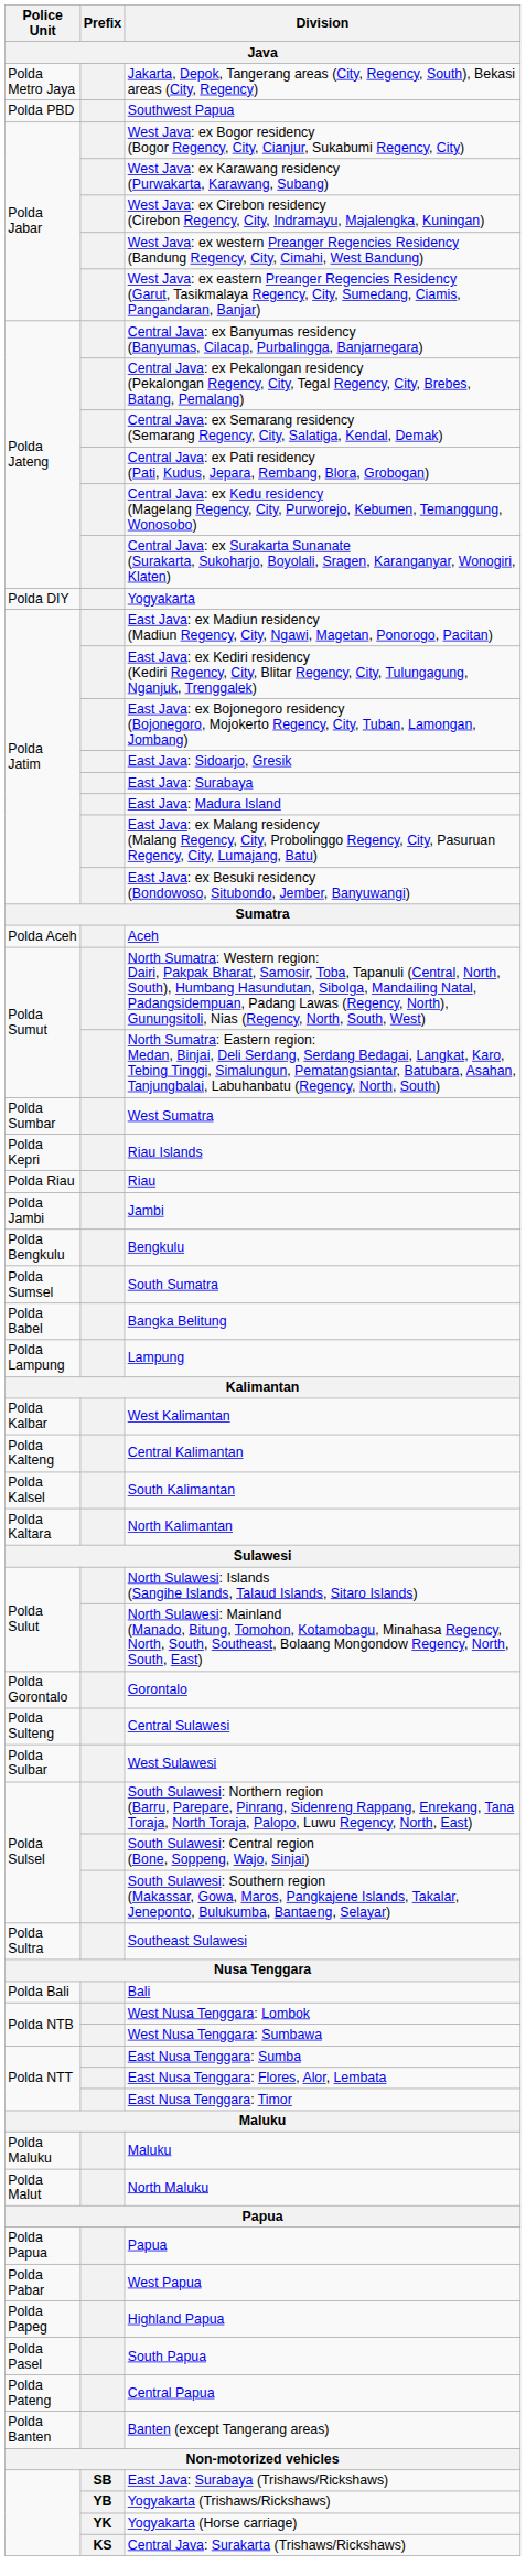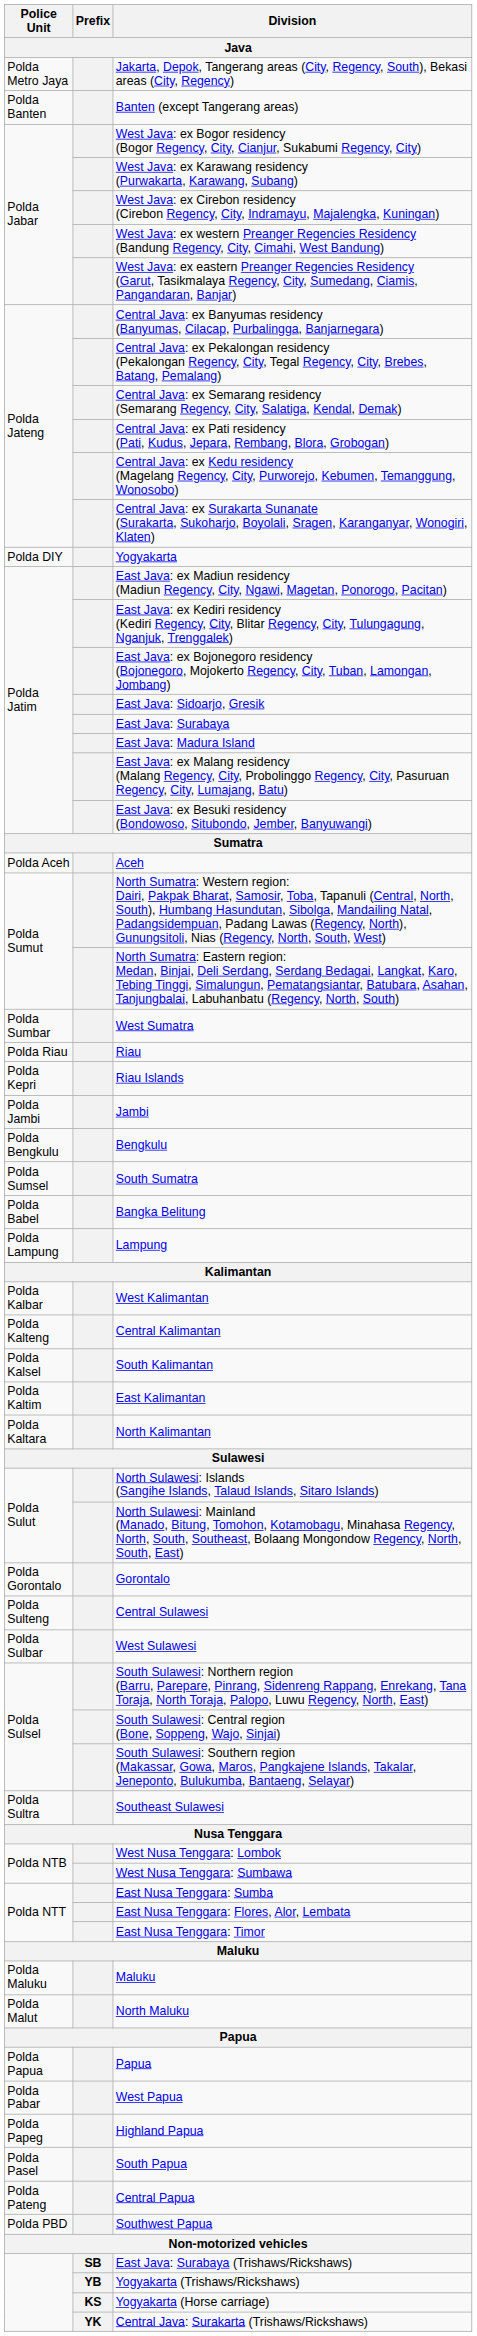rows swapped: Banten (except Tangerang areas) <-> Southwest Papua
rows swapped: Riau <-> Riau Islands
+ row: Polda Kaltim | East Kalimantan
- row: Polda Bali | Bali
Yogyakarta (Horse carriage) | Prefix: YK -> KS
Central Java: Surakarta (Trishaws/Rickshaws) | Prefix: KS -> YK
